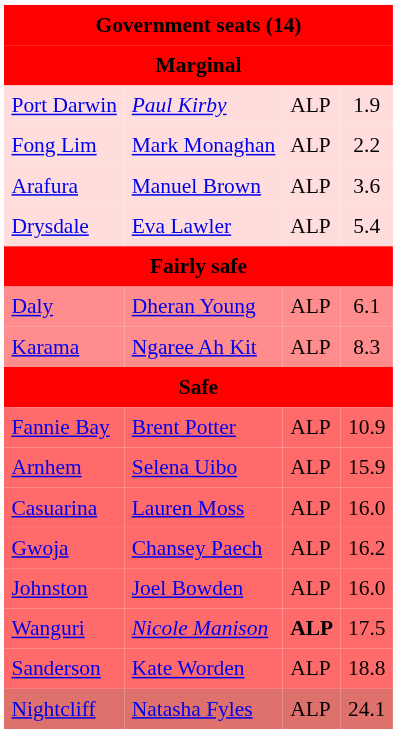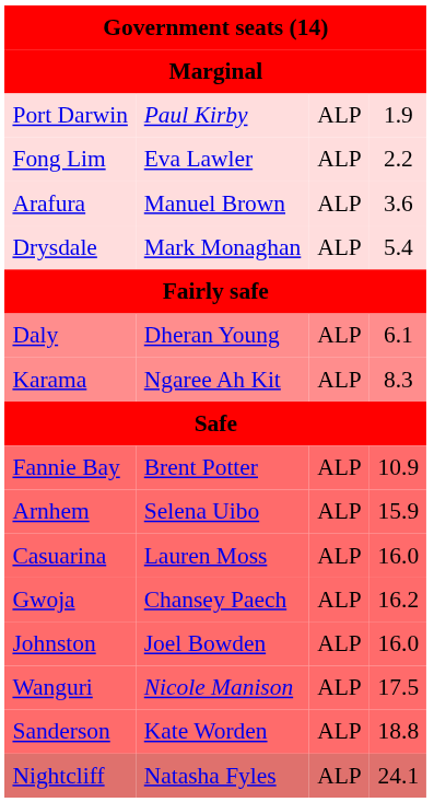Fong Lim | column 2: Mark Monaghan -> Eva Lawler
Drysdale | column 2: Eva Lawler -> Mark Monaghan
Wanguri | column 3: bold -> normal
